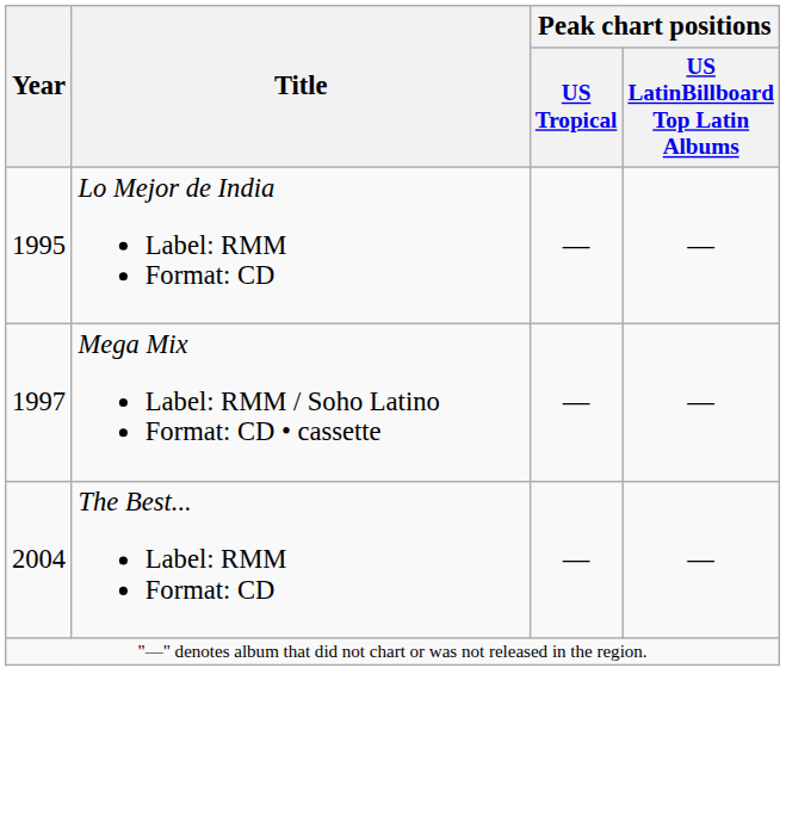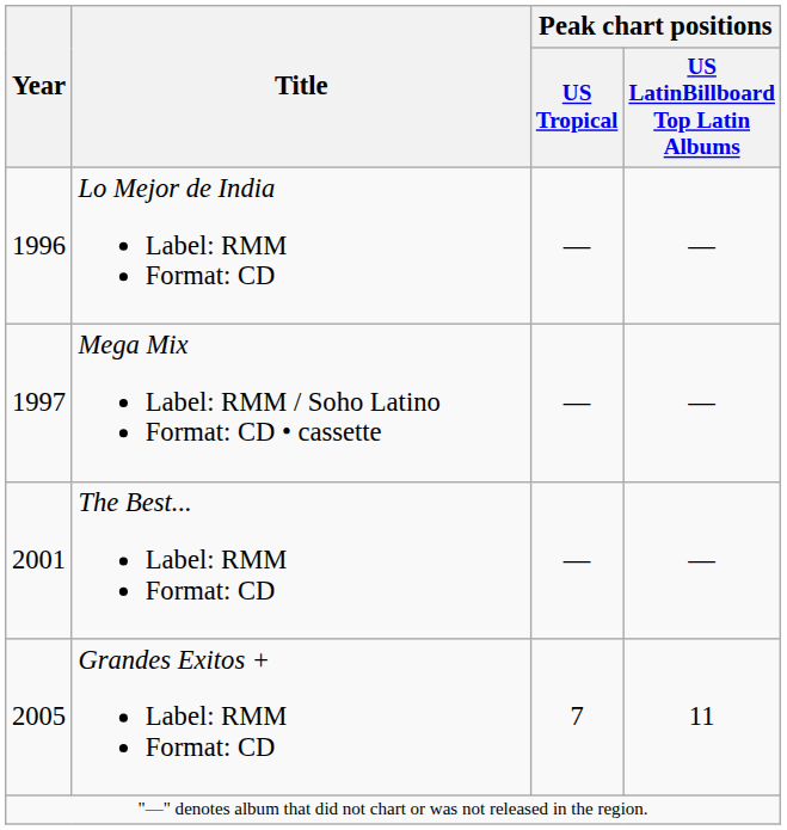Lo Mejor de India Label: RMM Format: CD | Year: 1995 -> 1996
The Best... Label: RMM Format: CD | Year: 2004 -> 2001
+ row: 2005 | Grandes Exitos + Label: RMM Format: CD | 7 | 11
